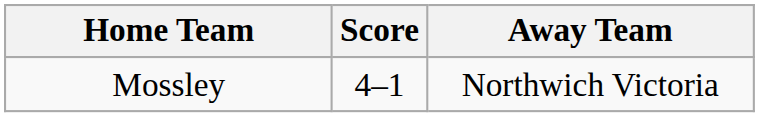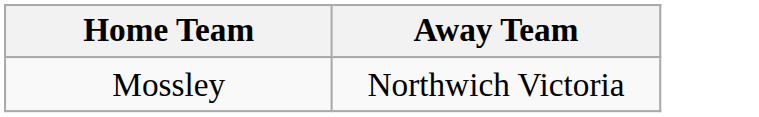- column: Score | 4–1
